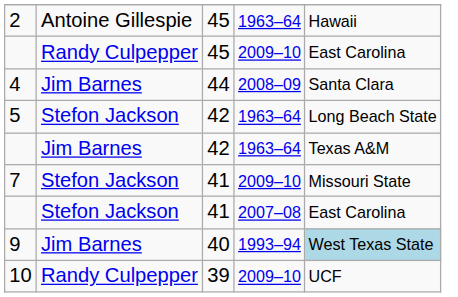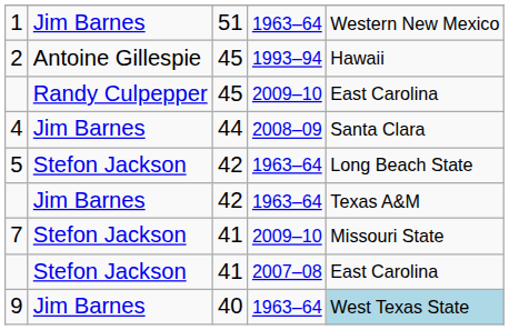+ row: 1 | Jim Barnes | 51 | 1963–64 | Western New Mexico
2 | column 4: 1963–64 -> 1993–94
9 | column 4: 1993–94 -> 1963–64
- row: 10 | Randy Culpepper | 39 | 2009–10 | UCF
